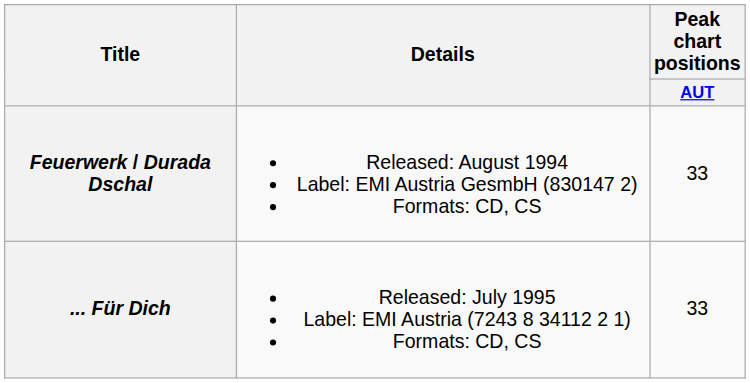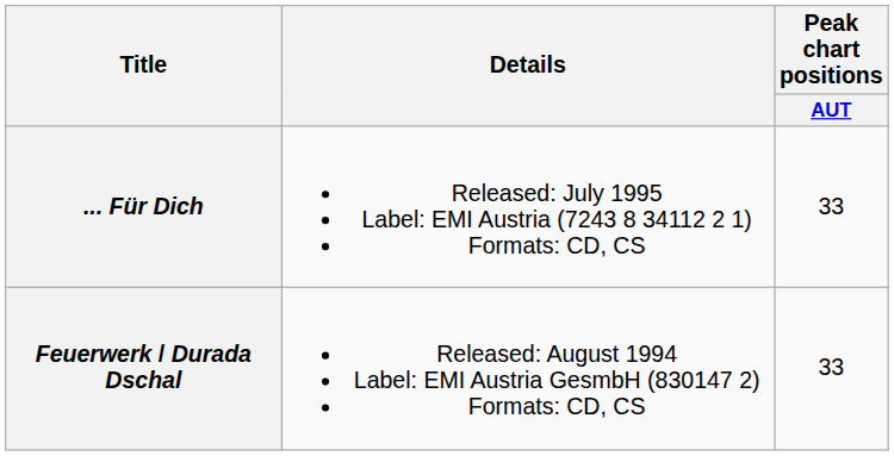rows swapped: Feuerwerk / Durada Dschal <-> ... Für Dich
